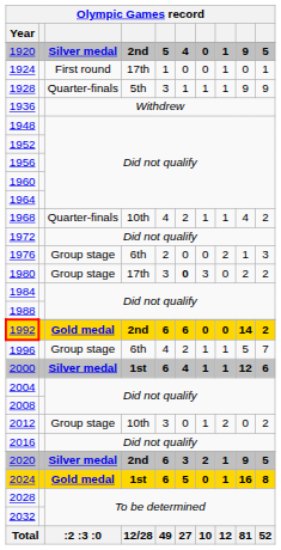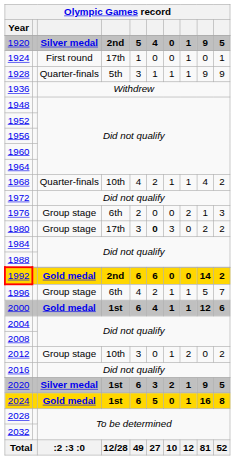2000 | column 3: Silver medal -> Gold medal
2020 | column 4: 2nd -> 1st
